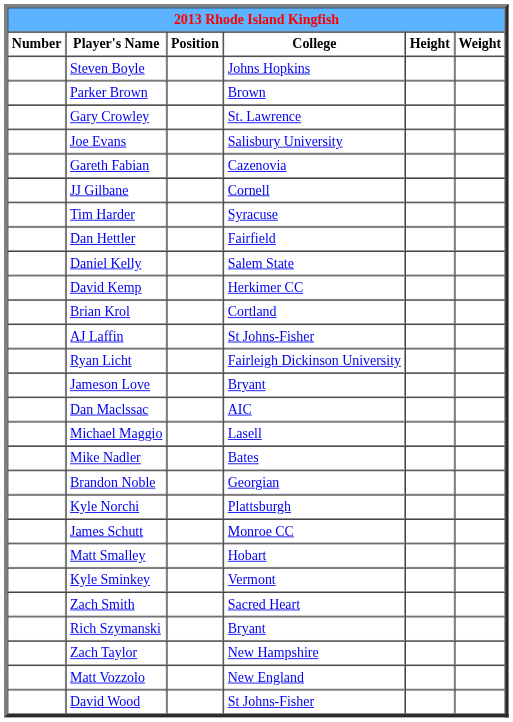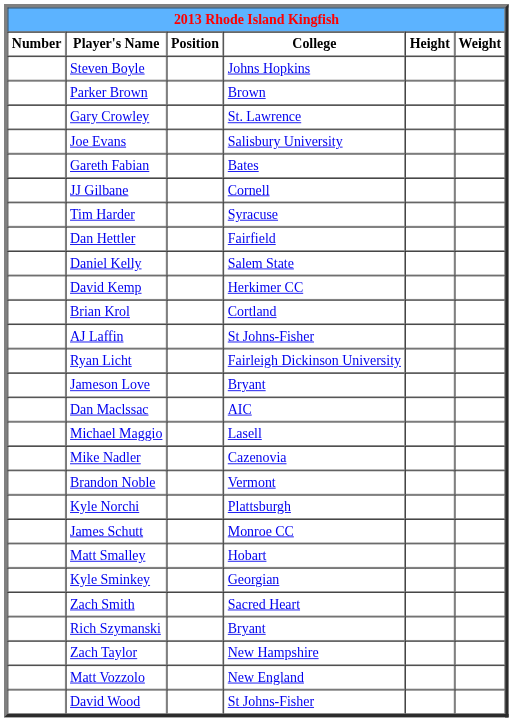Gareth Fabian | College: Cazenovia -> Bates
Mike Nadler | College: Bates -> Cazenovia
Brandon Noble | College: Georgian -> Vermont
Kyle Sminkey | College: Vermont -> Georgian
